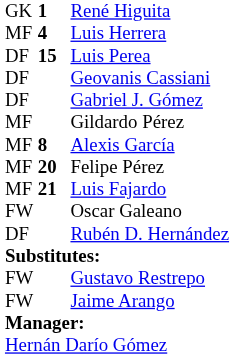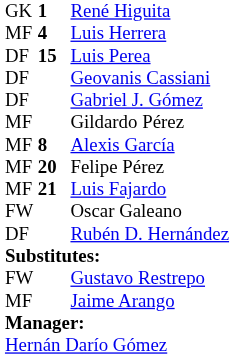Jaime Arango | column 1: FW -> MF
